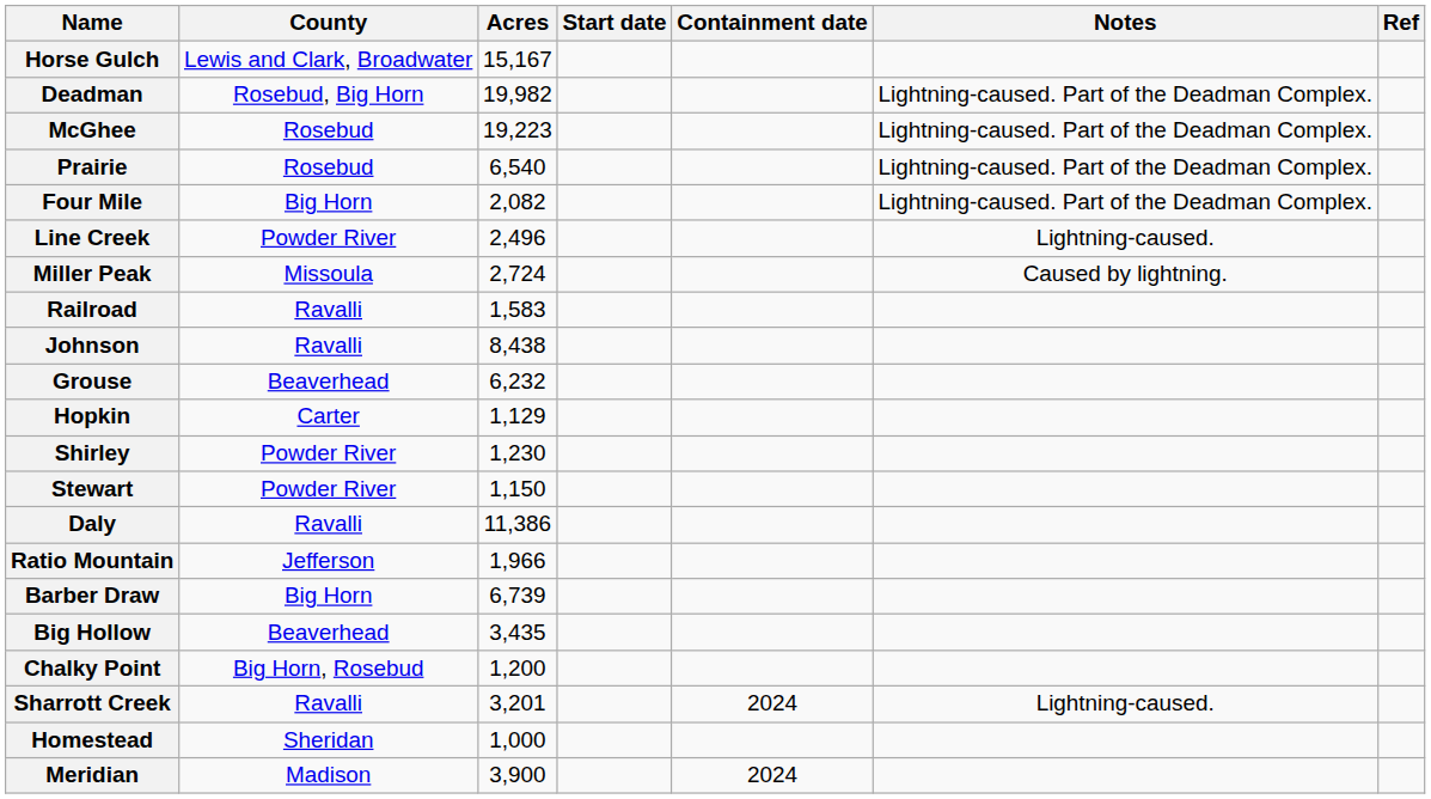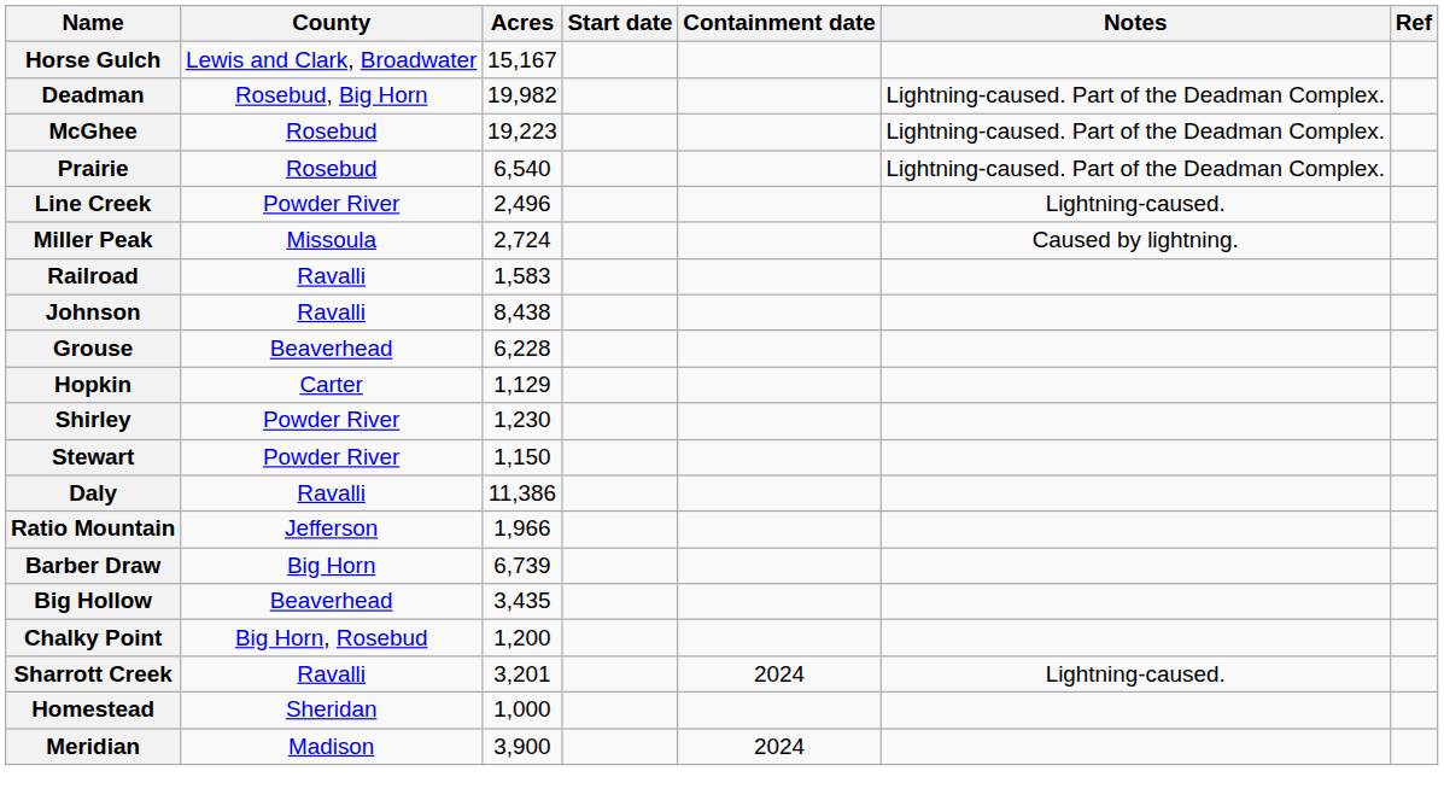- row: Four Mile | Big Horn | 2,082 | Lightning-caused. Part of the Deadman Complex.
Grouse | Acres: 6,232 -> 6,228
